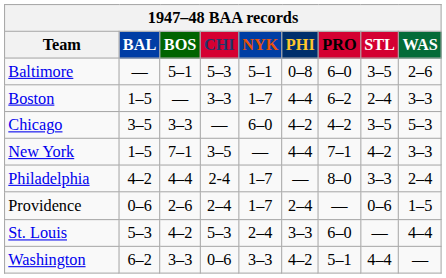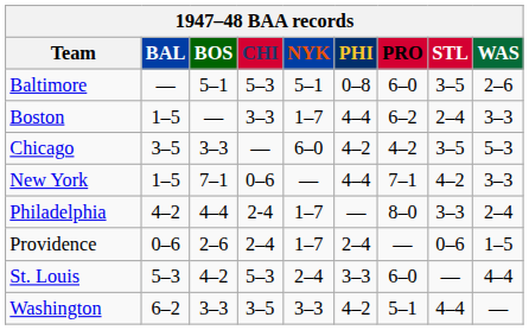New York | CHI: 3–5 -> 0–6
Washington | CHI: 0–6 -> 3–5
